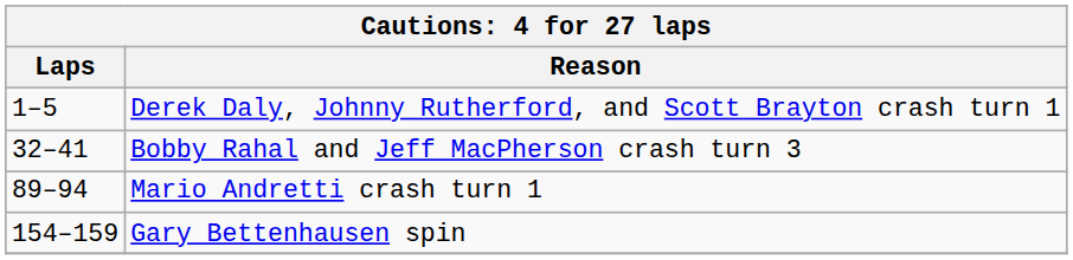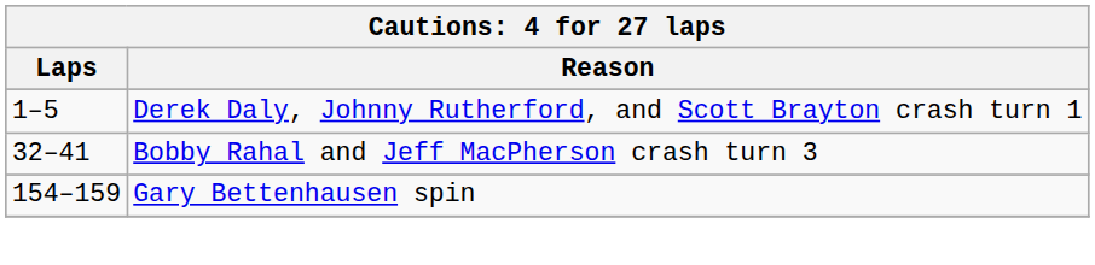- row: 89–94 | Mario Andretti crash turn 1
